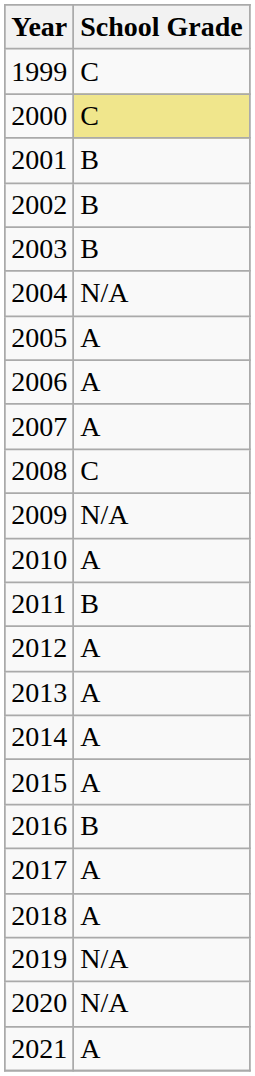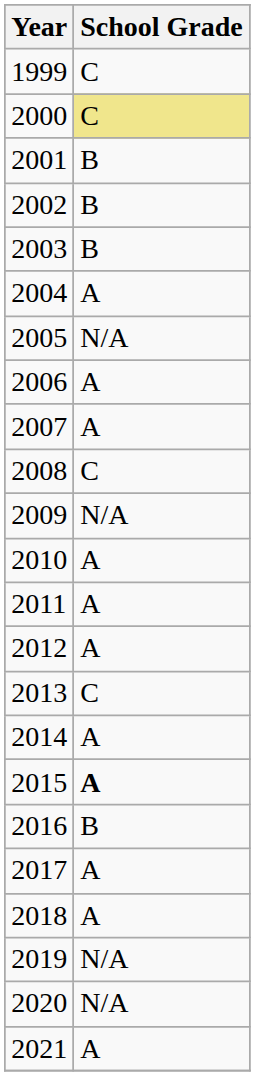2004 | School Grade: N/A -> A
2005 | School Grade: A -> N/A
2011 | School Grade: B -> A
2013 | School Grade: A -> C
2015 | School Grade: normal -> bold
